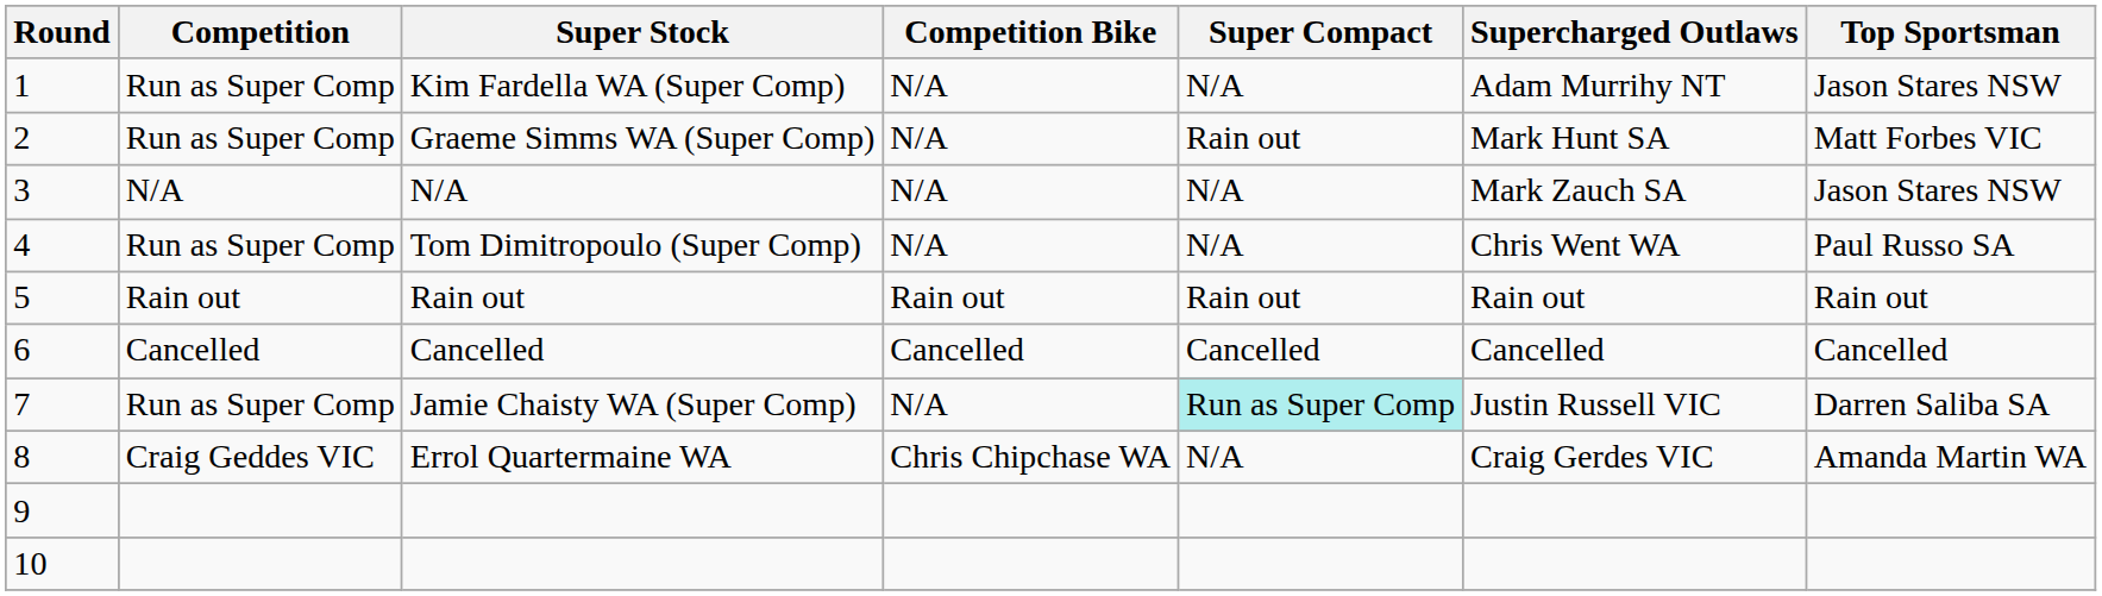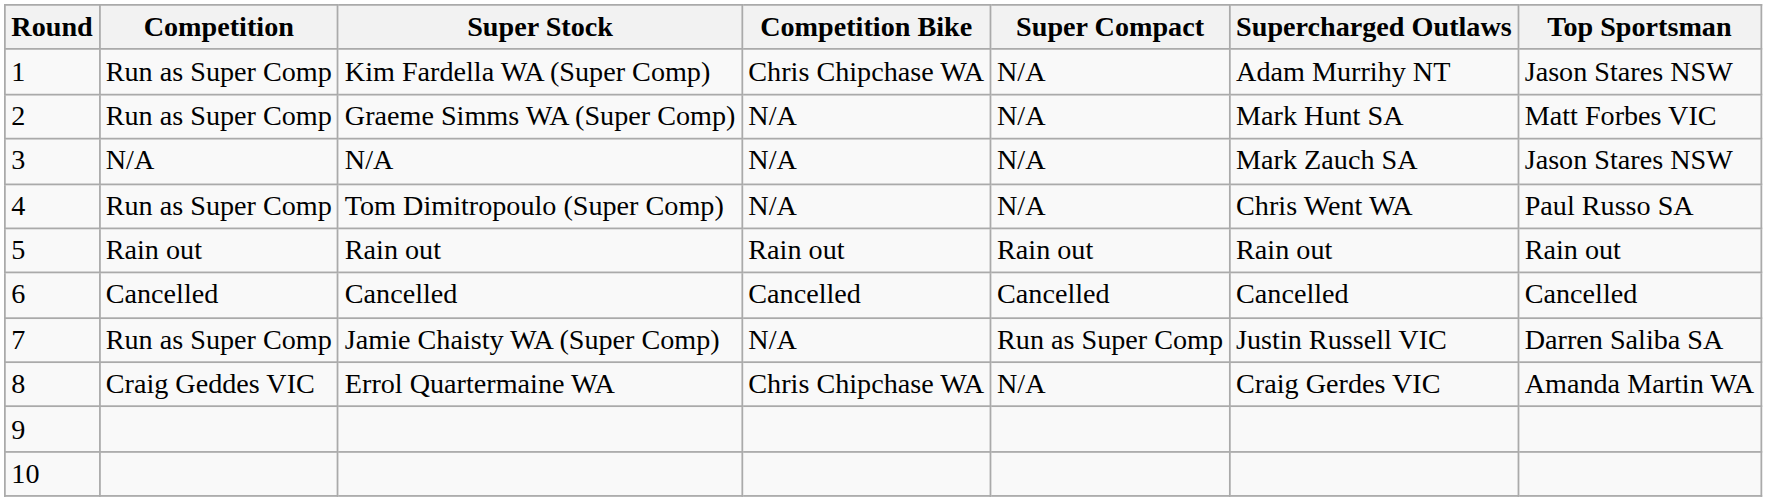Kim Fardella WA (Super Comp) | Competition Bike: N/A -> Chris Chipchase WA
Graeme Simms WA (Super Comp) | Super Compact: Rain out -> N/A
Jamie Chaisty WA (Super Comp) | Super Compact: paleturquoise background -> no background
